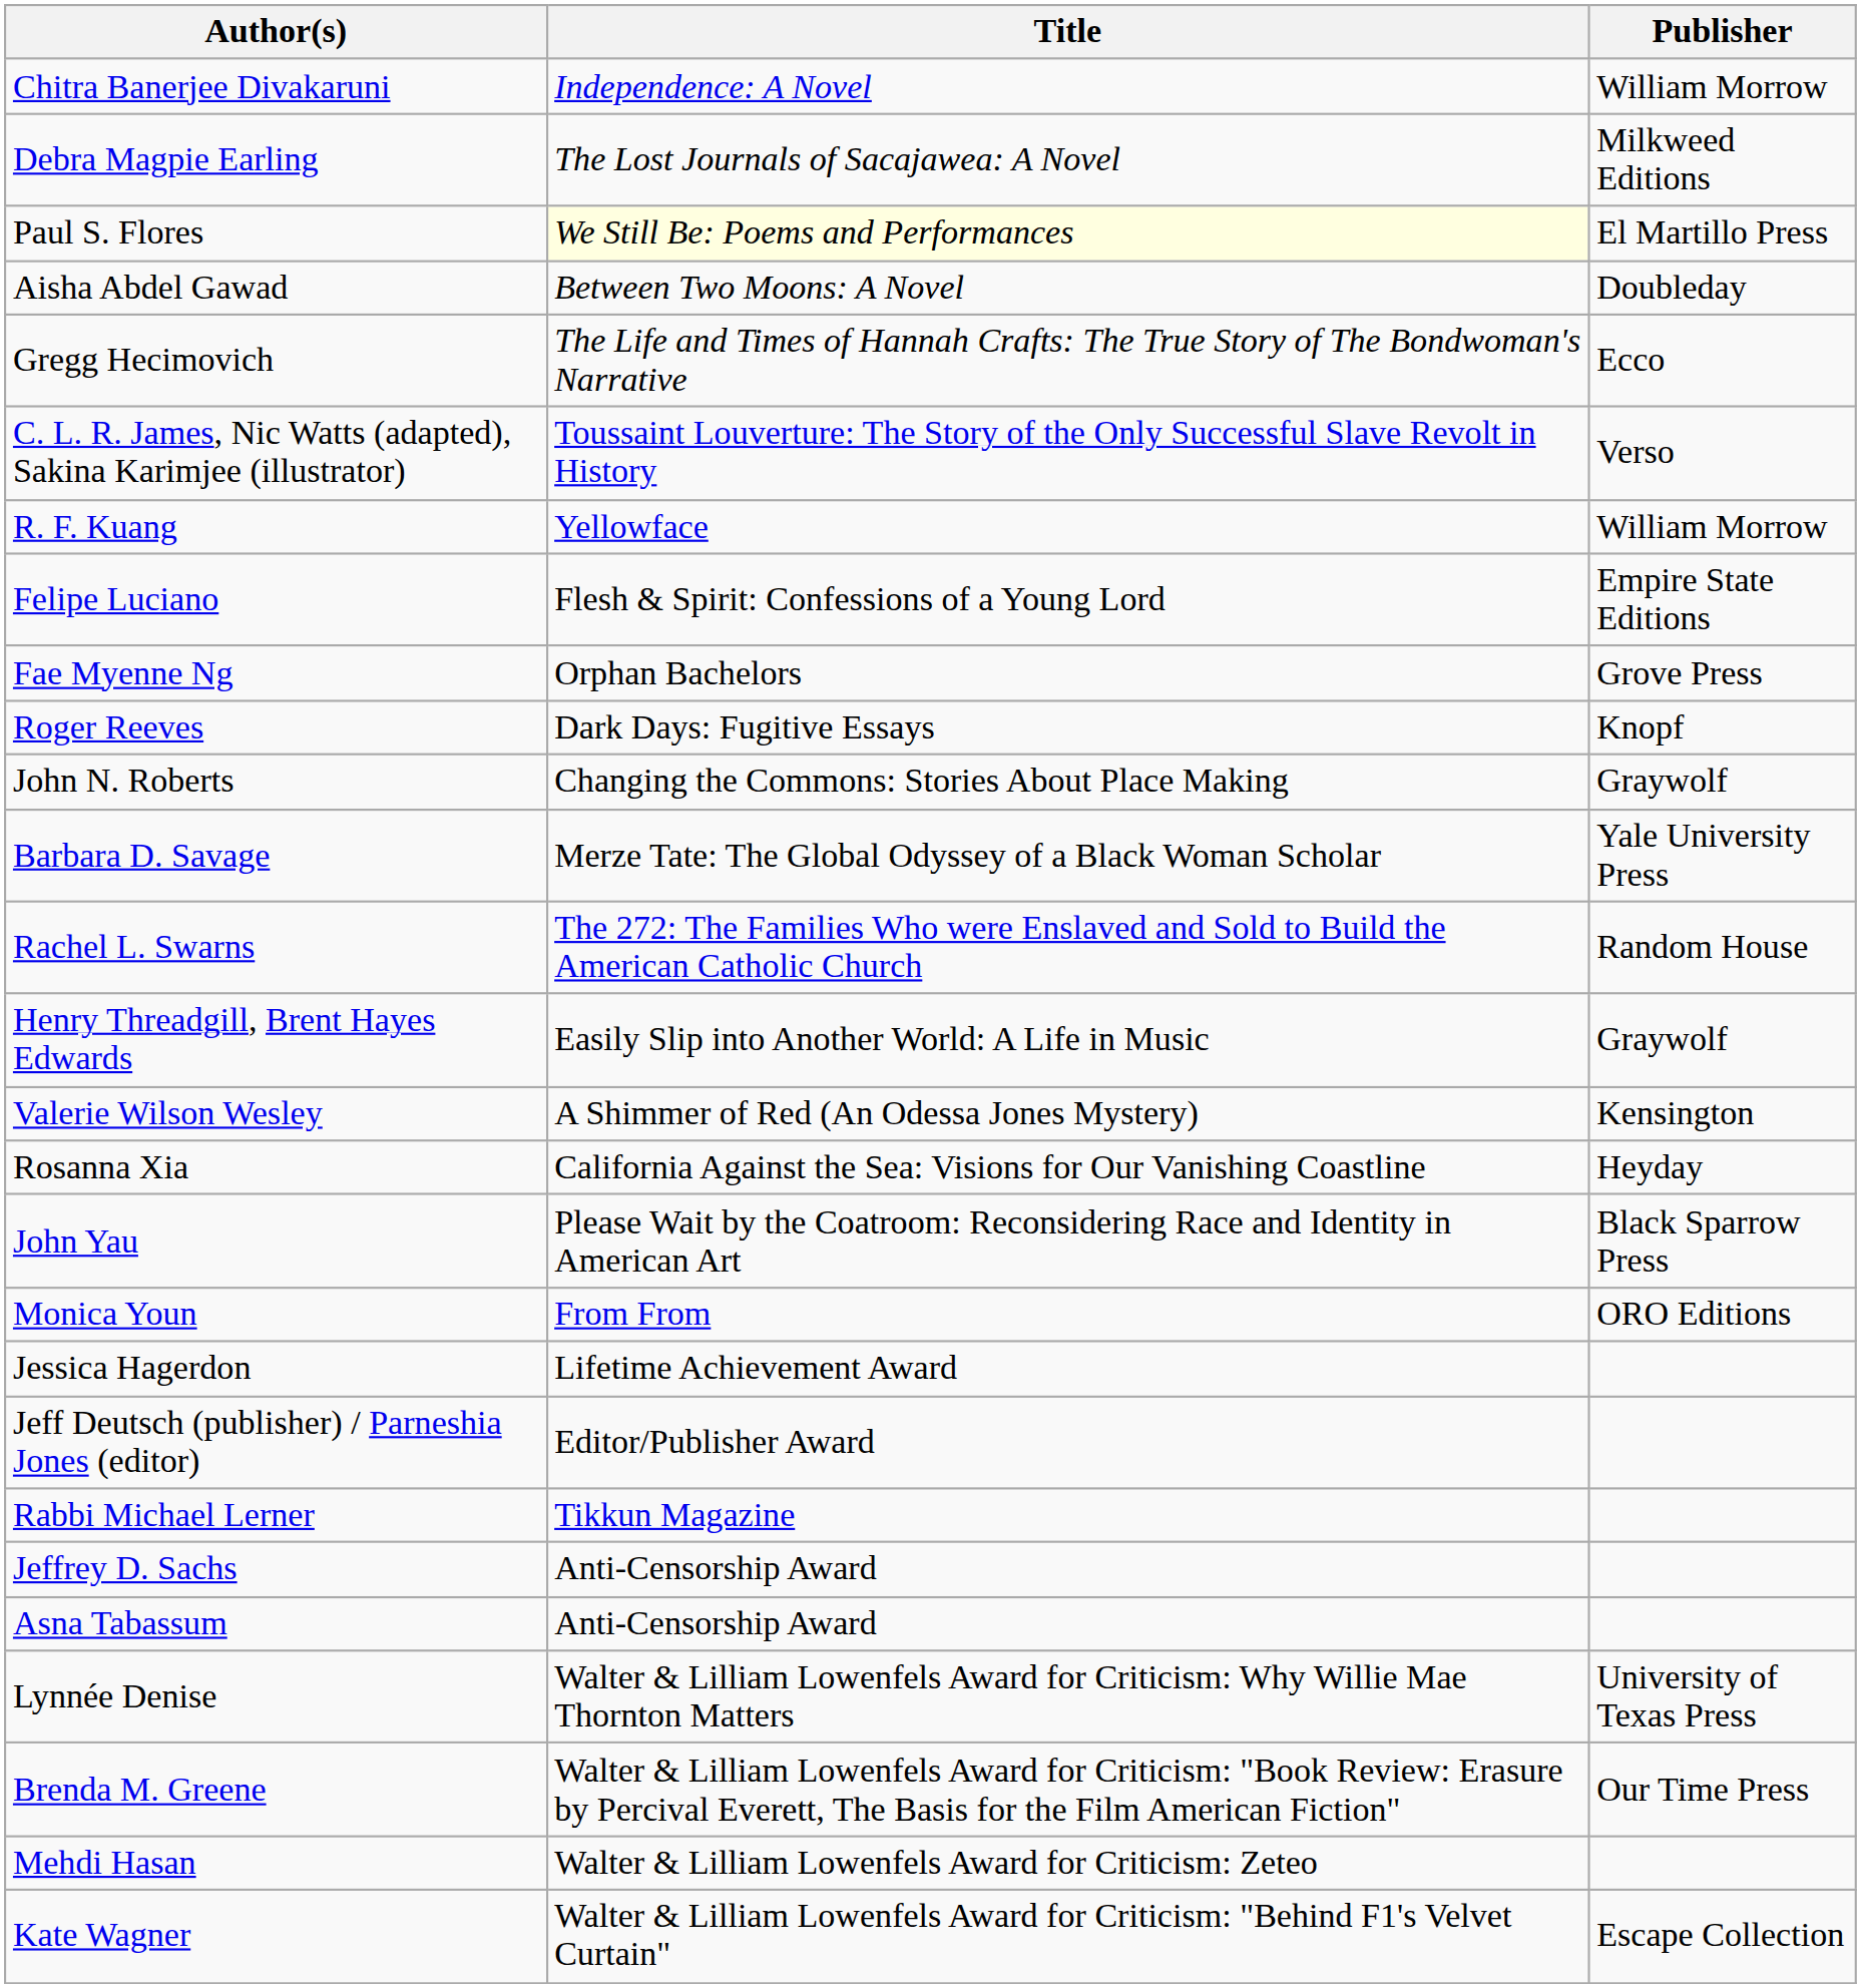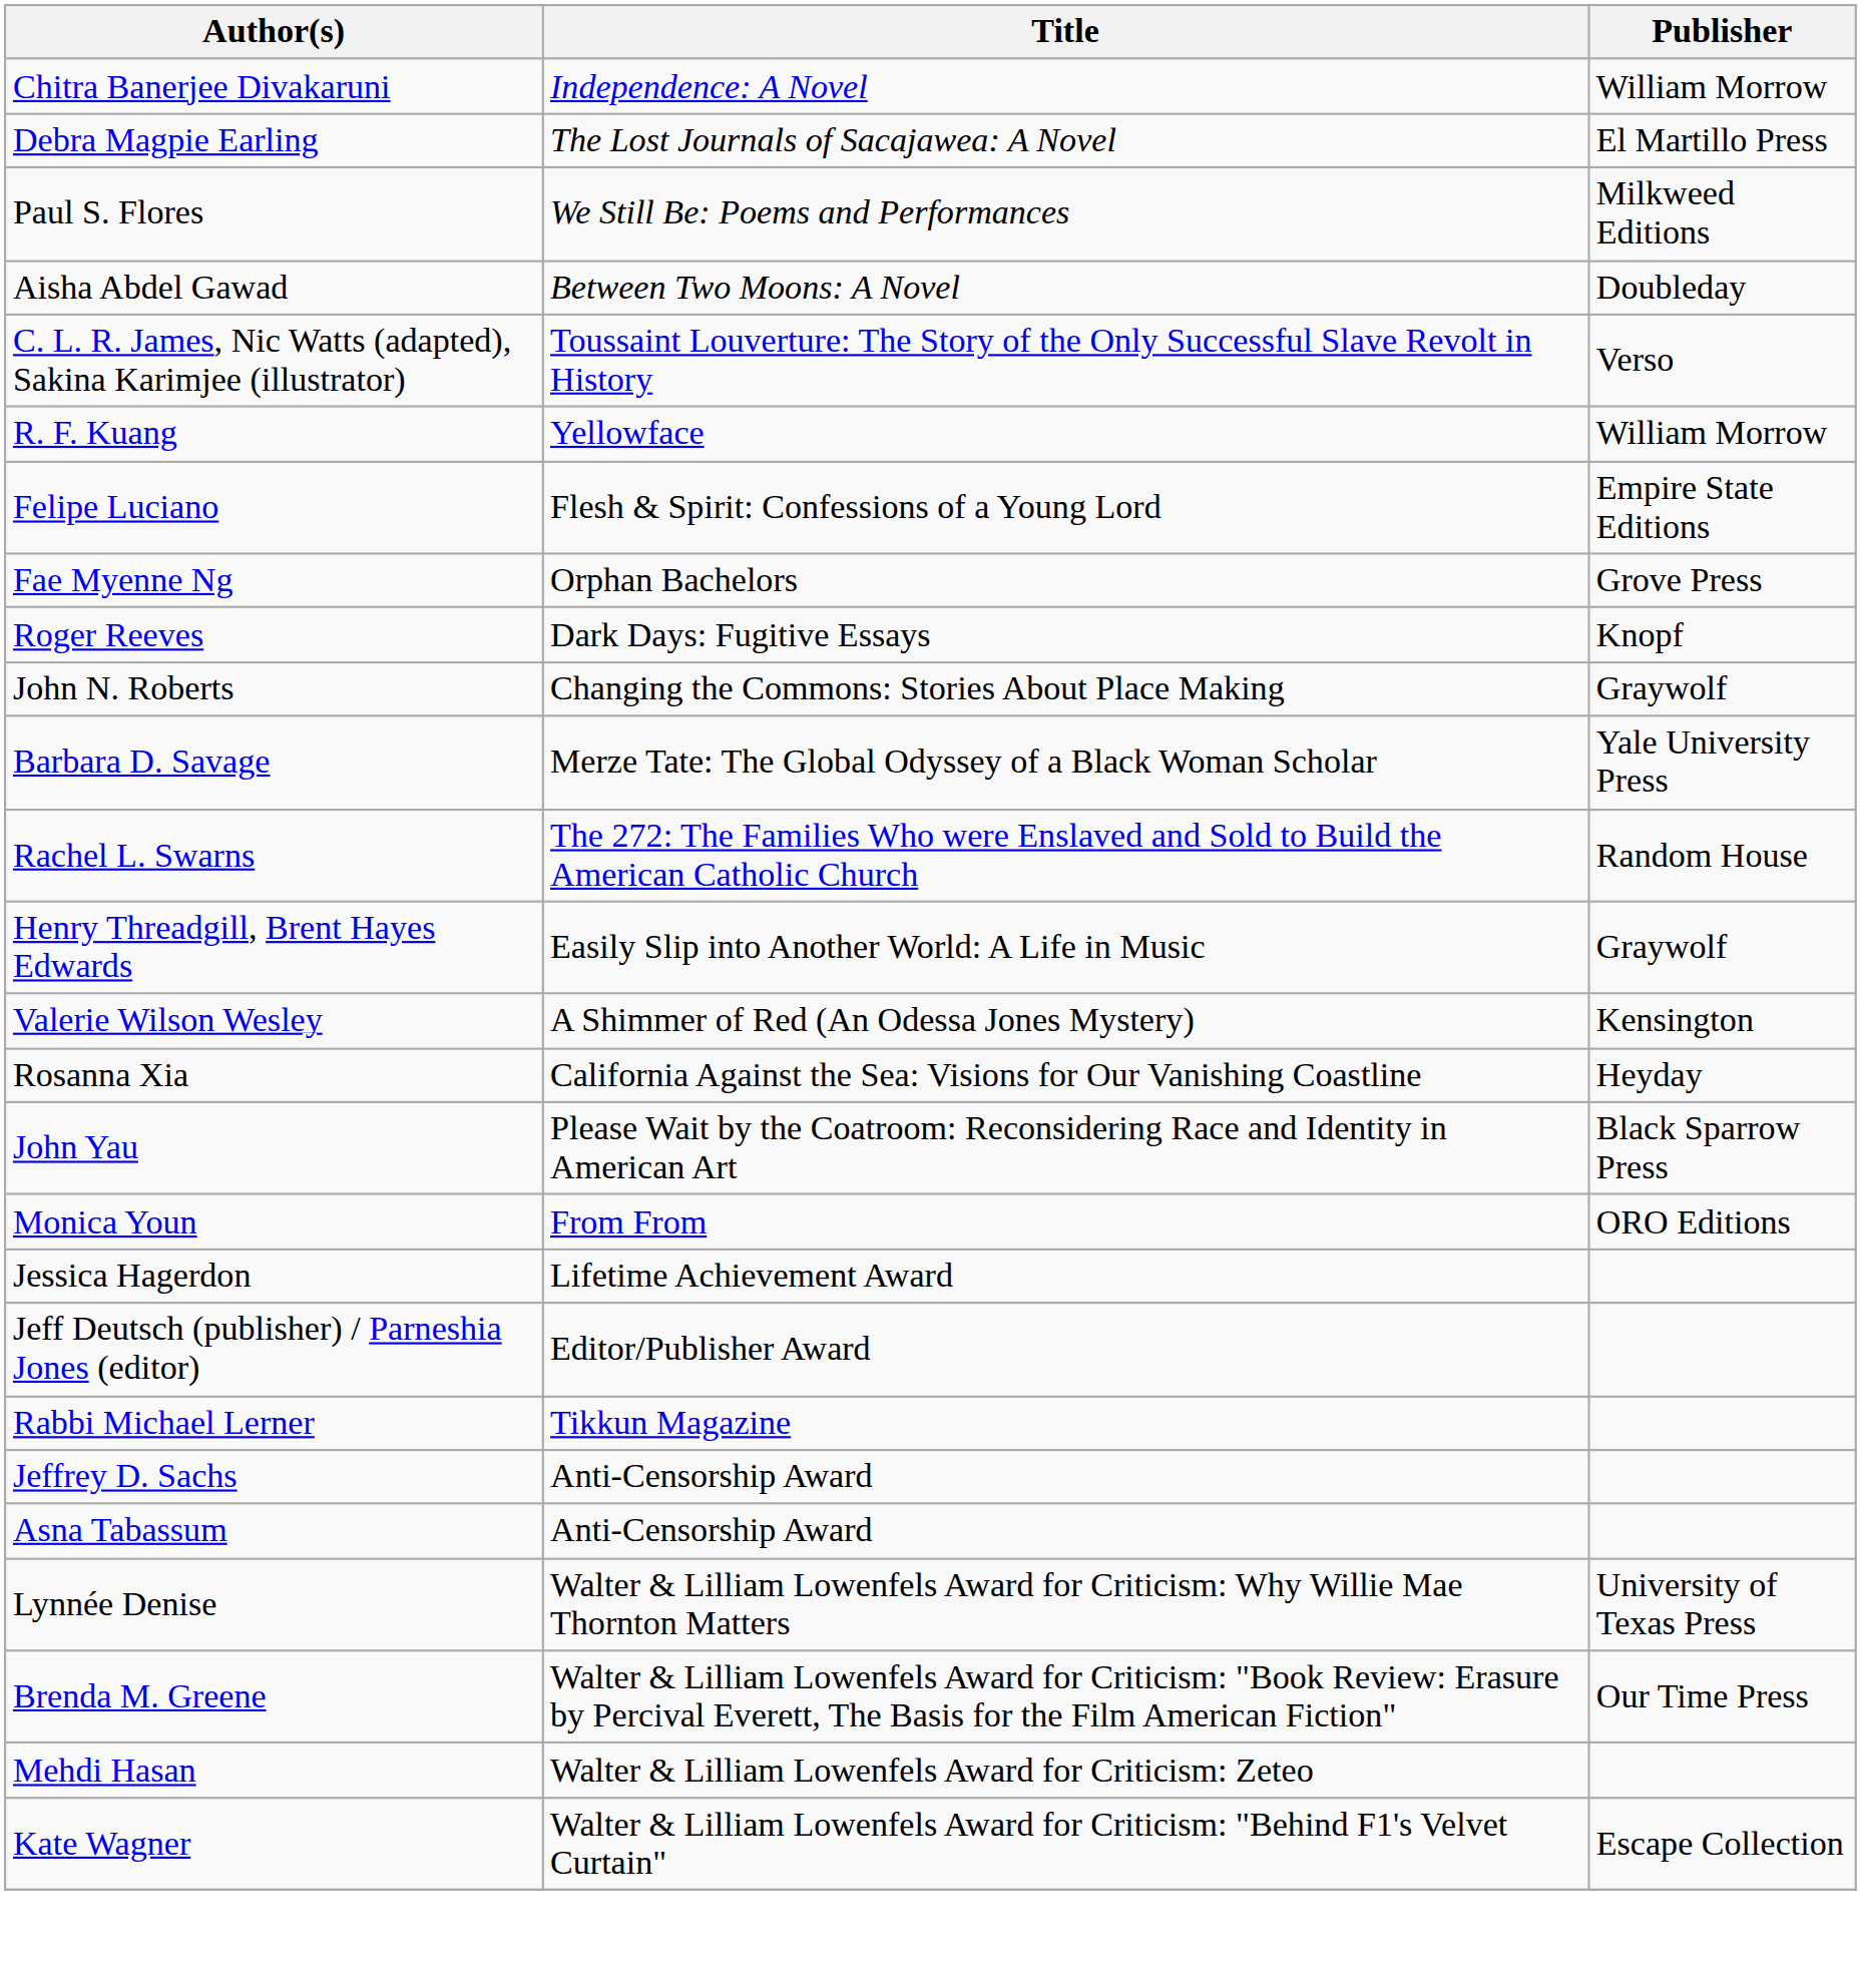Debra Magpie Earling | Publisher: Milkweed Editions -> El Martillo Press
Paul S. Flores | Title: lightyellow background -> no background
Paul S. Flores | Publisher: El Martillo Press -> Milkweed Editions
- row: Gregg Hecimovich | The Life and Times of Hannah Crafts: The True Story of The Bondwoman's Narrative | Ecco
